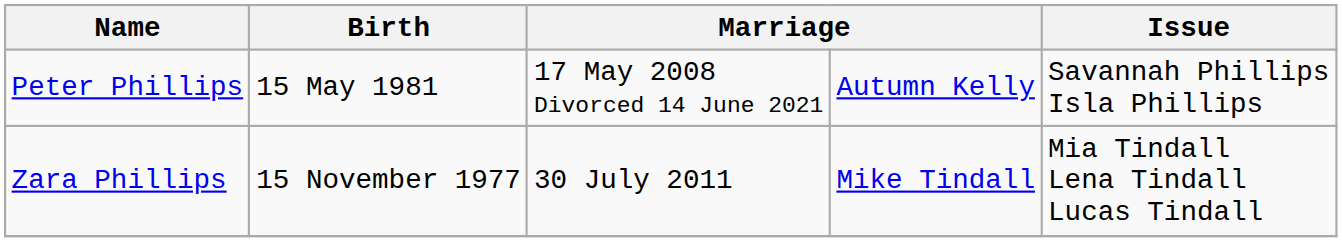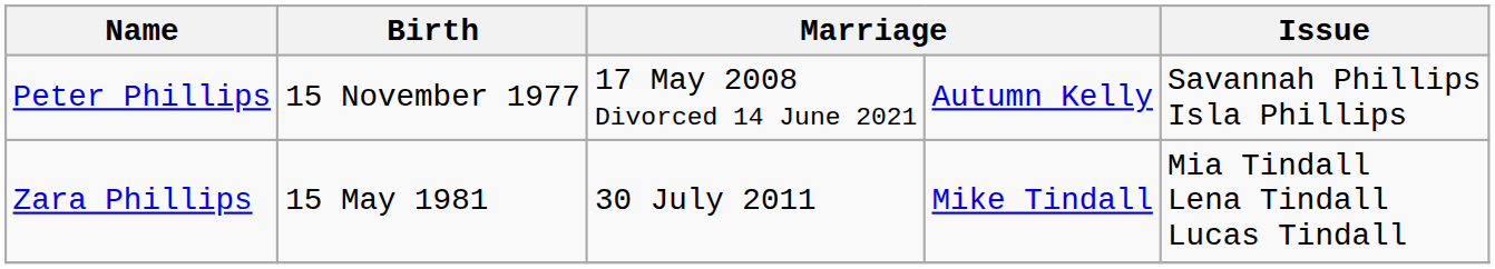Peter Phillips | Birth: 15 May 1981 -> 15 November 1977
Zara Phillips | Birth: 15 November 1977 -> 15 May 1981
